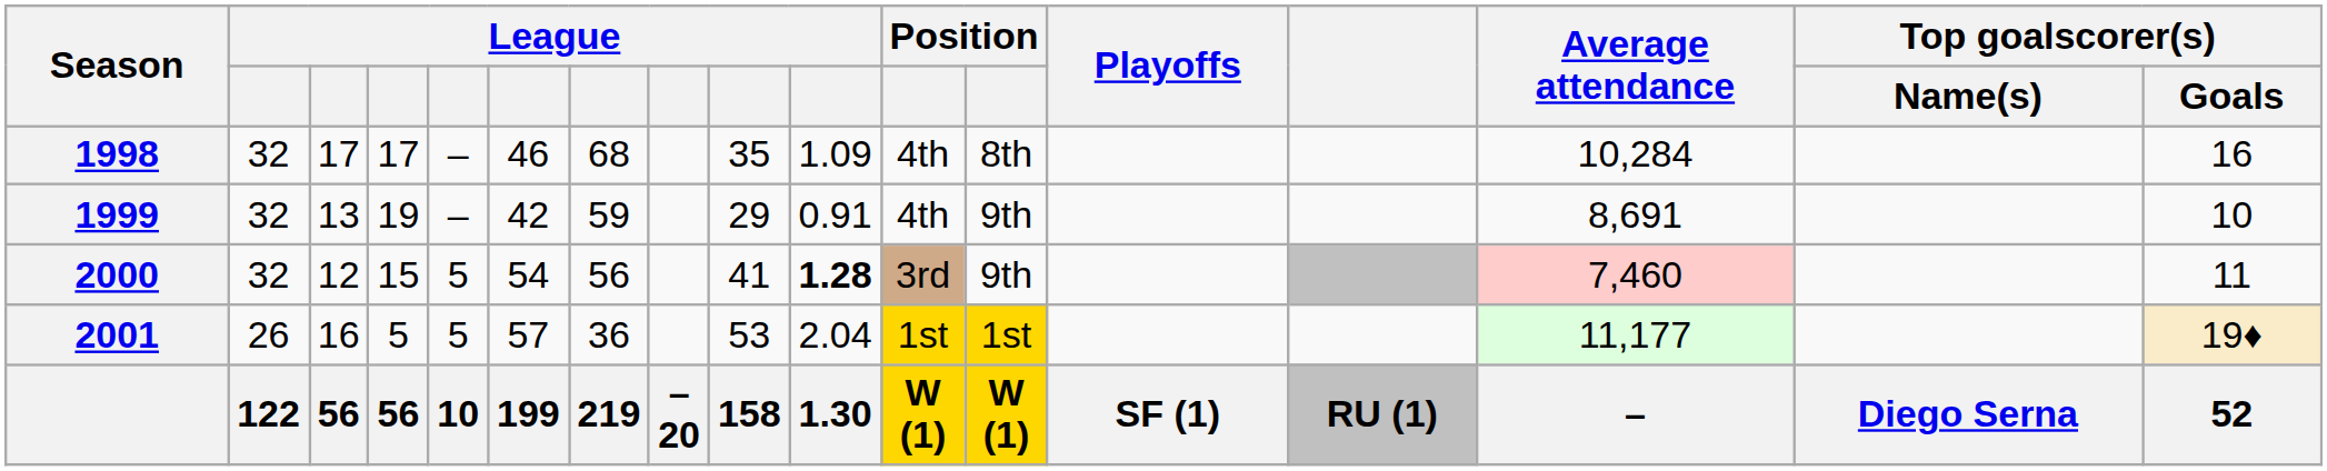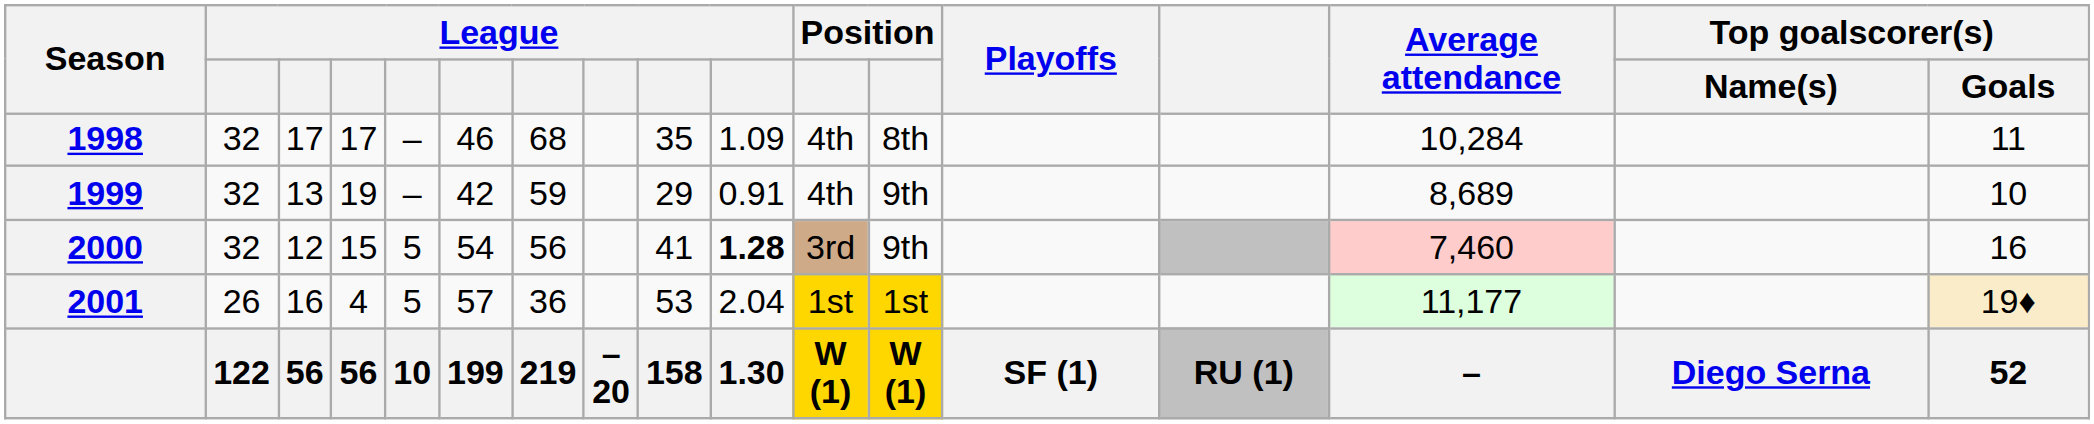1998 | Top goalscorer(s) / Goals: 16 -> 11
1999 | Average attendance: 8,691 -> 8,689
2000 | Top goalscorer(s) / Goals: 11 -> 16
2001 | column 4: 5 -> 4
